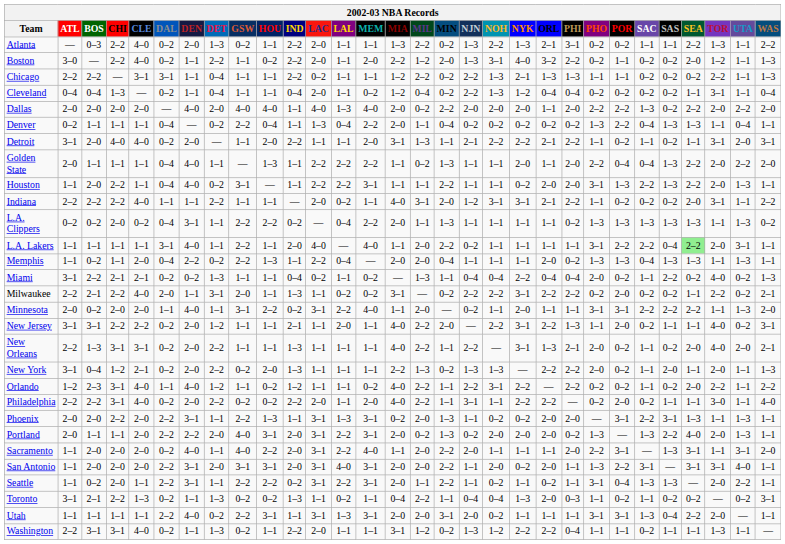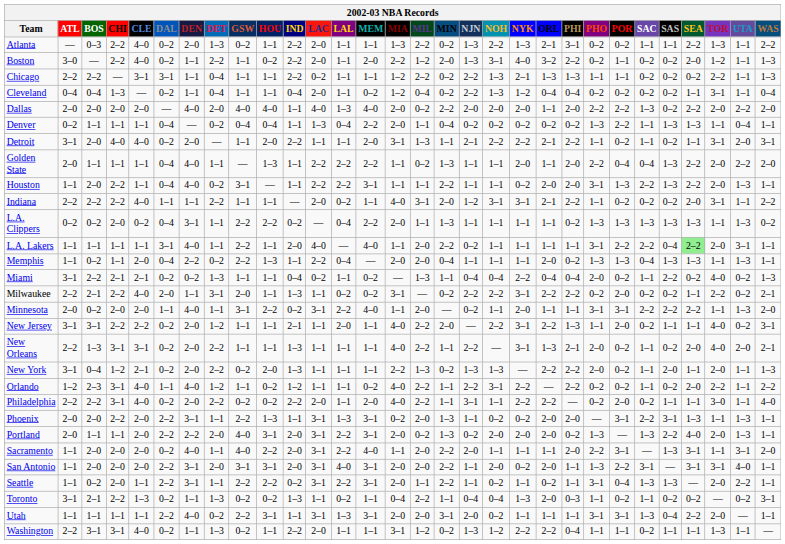Denver | GSW: 2–2 -> 0–4
Denver | SAC: 0–4 -> 1–1
